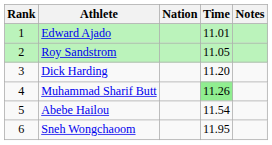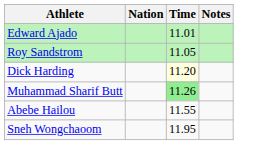- column: Rank | 1 | 2 | 3 | 4 | 5 | 6
Dick Harding | Time: no background -> lightyellow background
Abebe Hailou | Time: 11.54 -> 11.55
